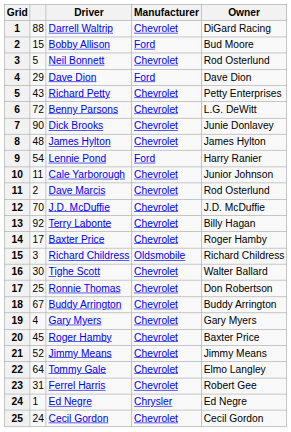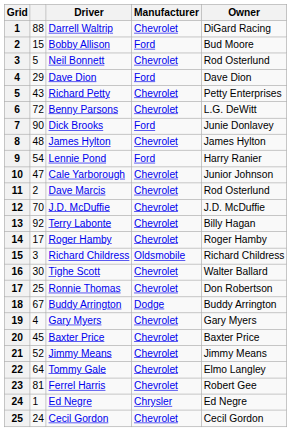7 | Manufacturer: Chevrolet -> Ford
10 | column 2: 11 -> 47
14 | Driver: Baxter Price -> Roger Hamby
18 | Manufacturer: Chevrolet -> Dodge
20 | Driver: Roger Hamby -> Baxter Price
23 | column 2: 31 -> 81
